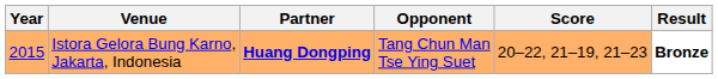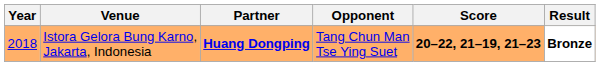Istora Gelora Bung Karno, Jakarta, Indonesia | Year: 2015 -> 2018
Istora Gelora Bung Karno, Jakarta, Indonesia | Score: normal -> bold
